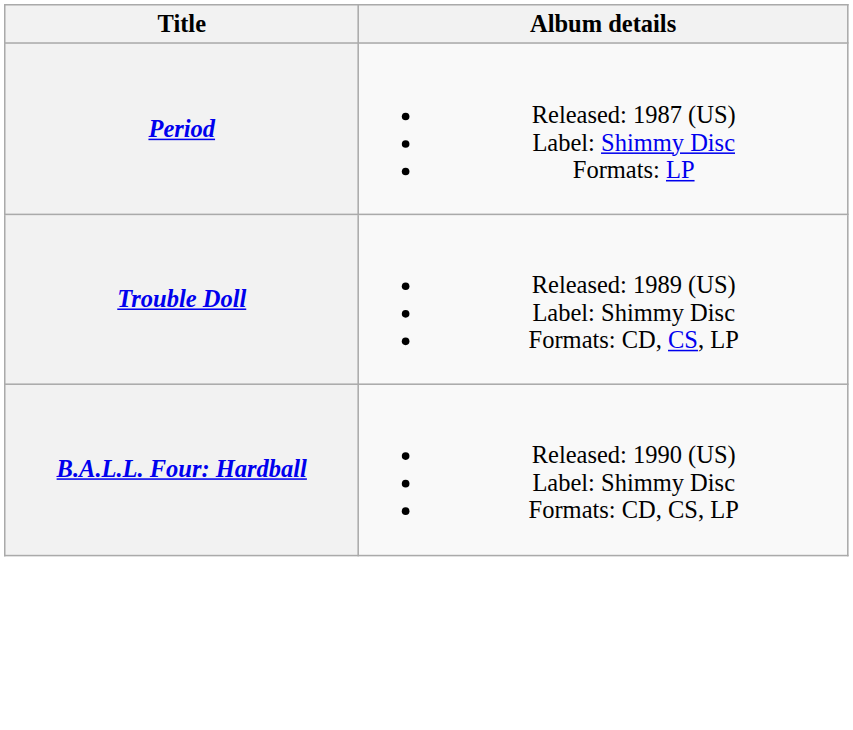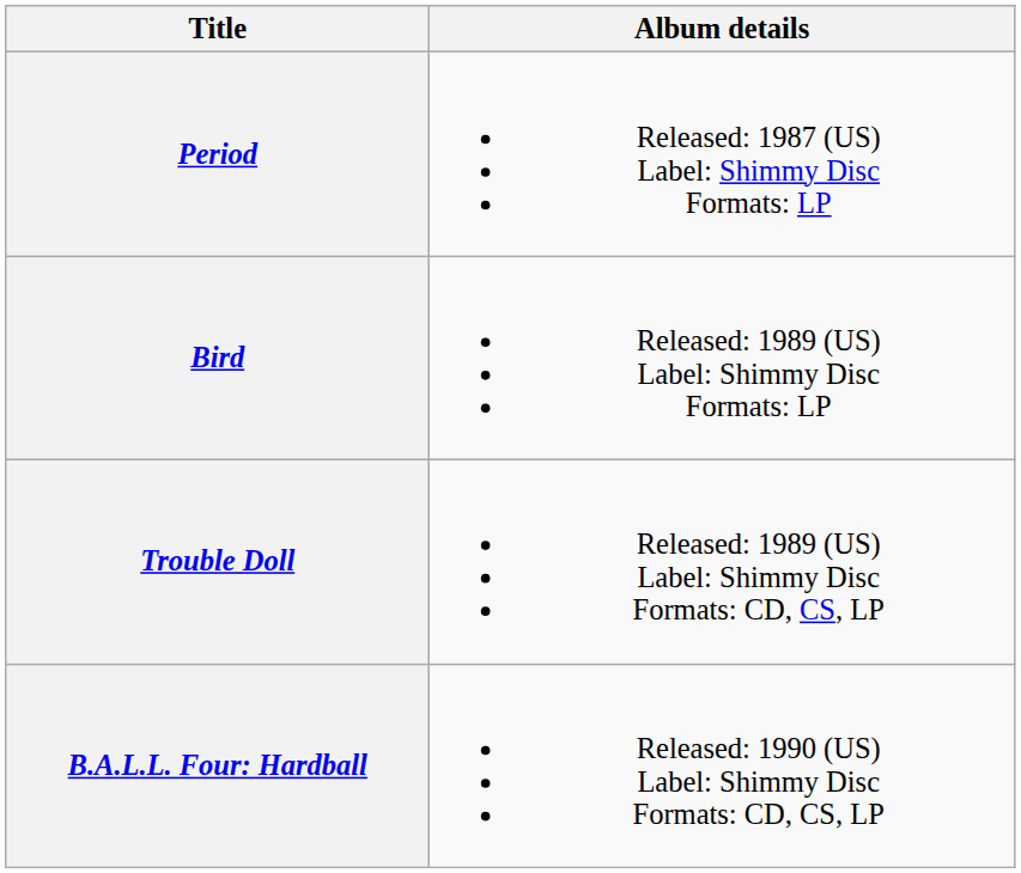+ row: Bird | Released: 1989 (US) Label: Shimmy Disc Formats: LP
